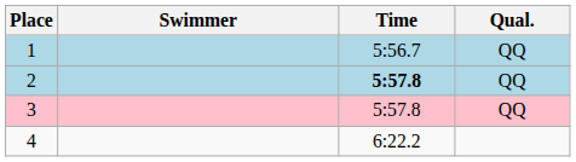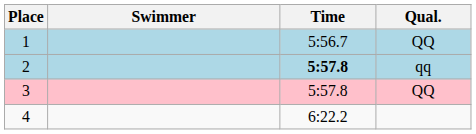2 | Qual.: QQ -> qq
